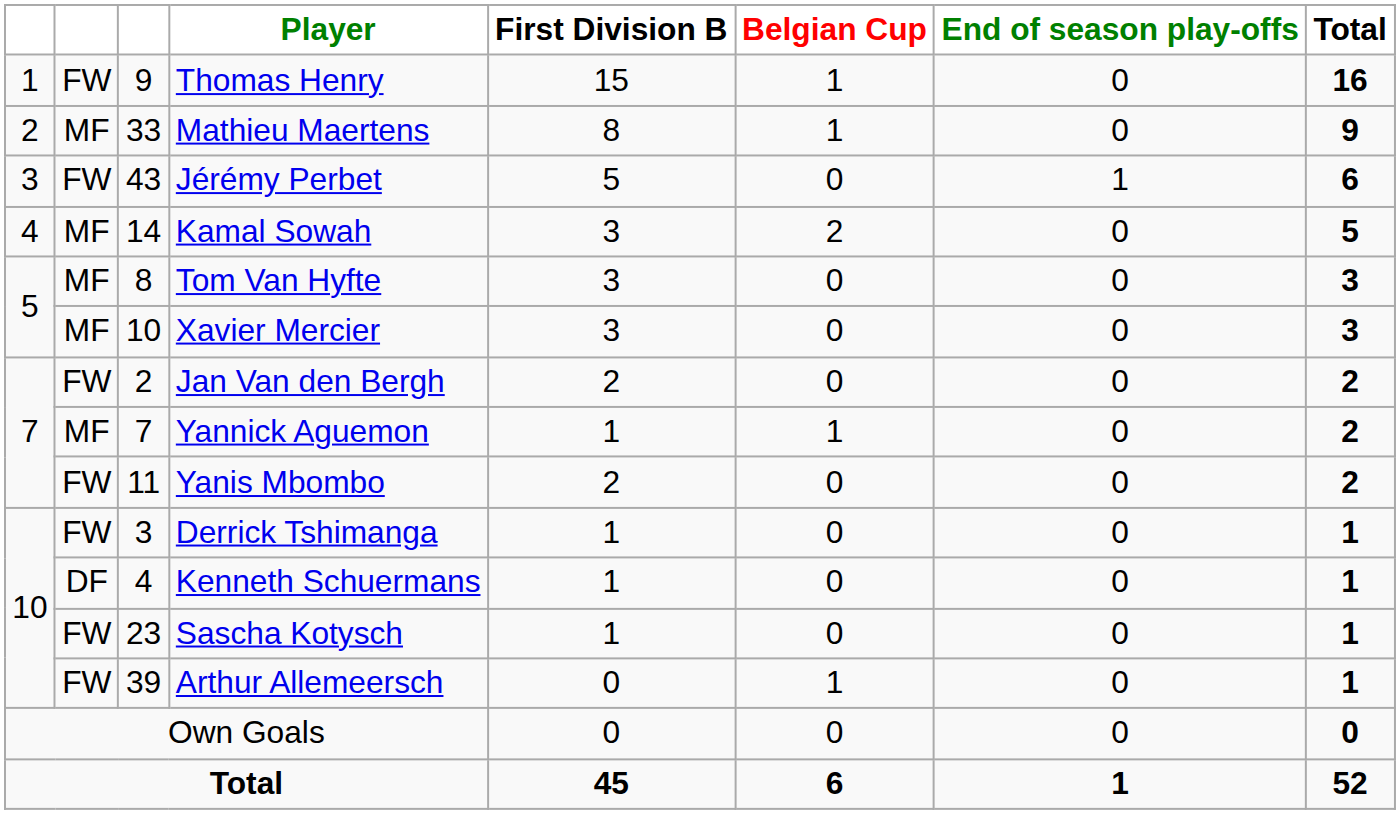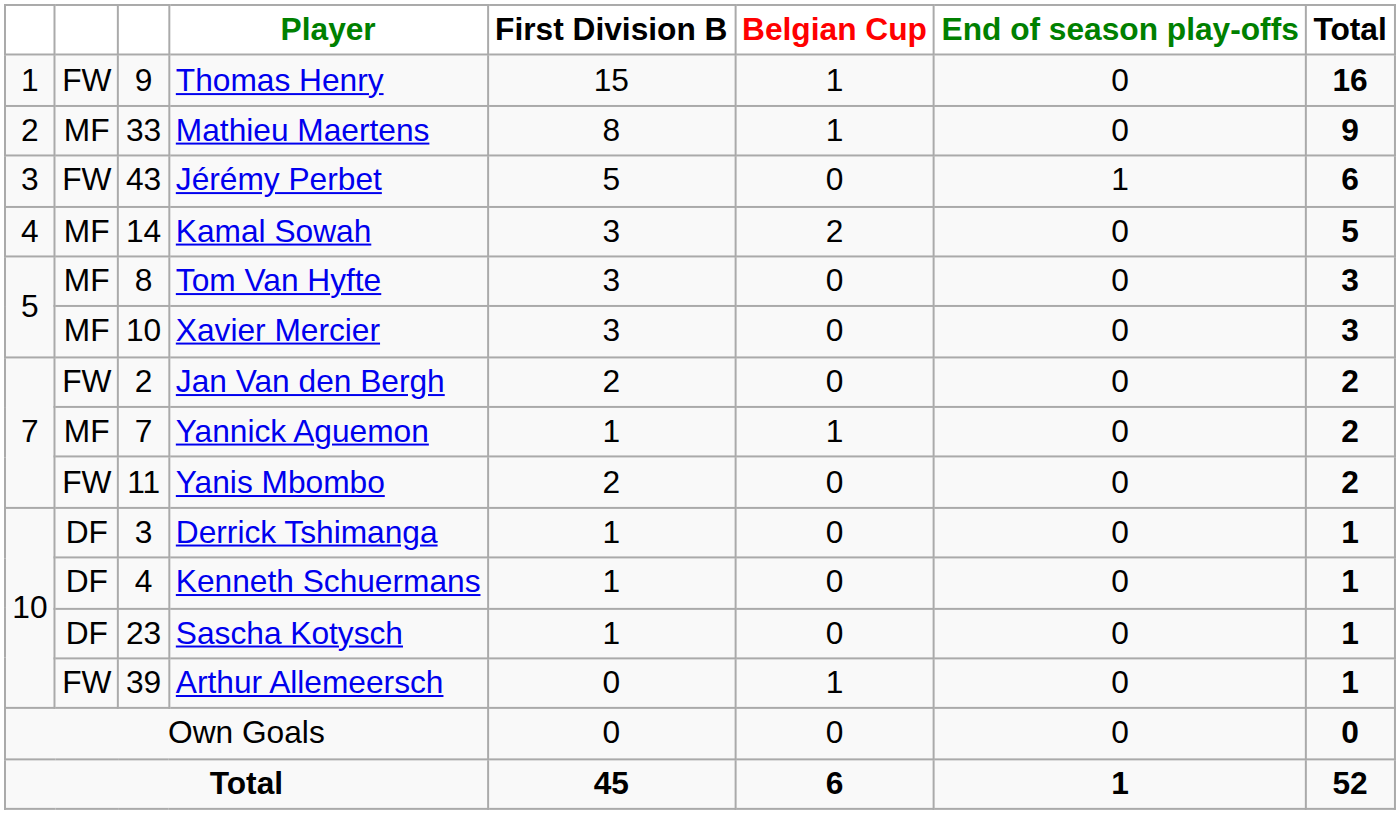Derrick Tshimanga | column 2: FW -> DF
Sascha Kotysch | column 2: FW -> DF
